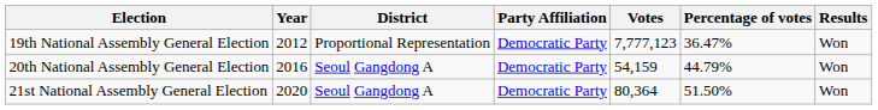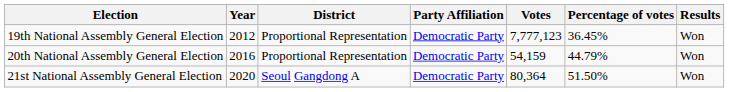19th National Assembly General Election | Percentage of votes: 36.47% -> 36.45%
20th National Assembly General Election | District: Seoul Gangdong A -> Proportional Representation
